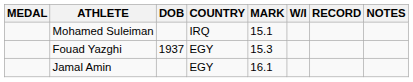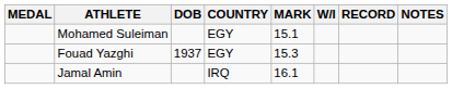Mohamed Suleiman | COUNTRY: IRQ -> EGY
Jamal Amin | COUNTRY: EGY -> IRQ
